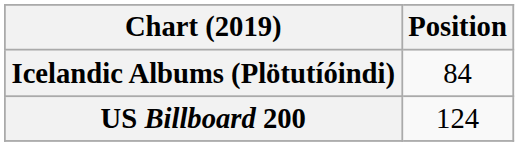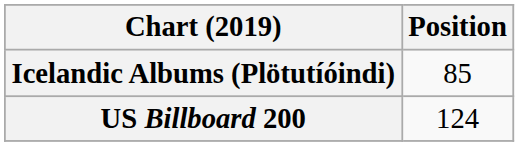Icelandic Albums (Plötutíóindi) | Position: 84 -> 85
